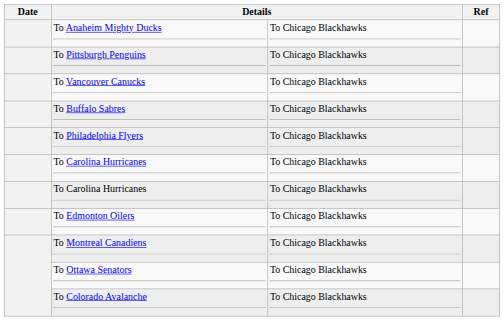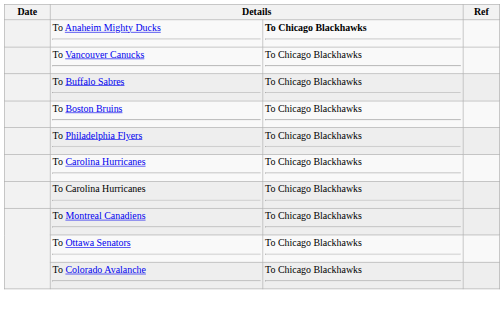To Anaheim Mighty Ducks | column 3: normal -> bold
- row: To Pittsburgh Penguins | To Chicago Blackhawks
+ row: To Boston Bruins | To Chicago Blackhawks
- row: To Edmonton Oilers | To Chicago Blackhawks
